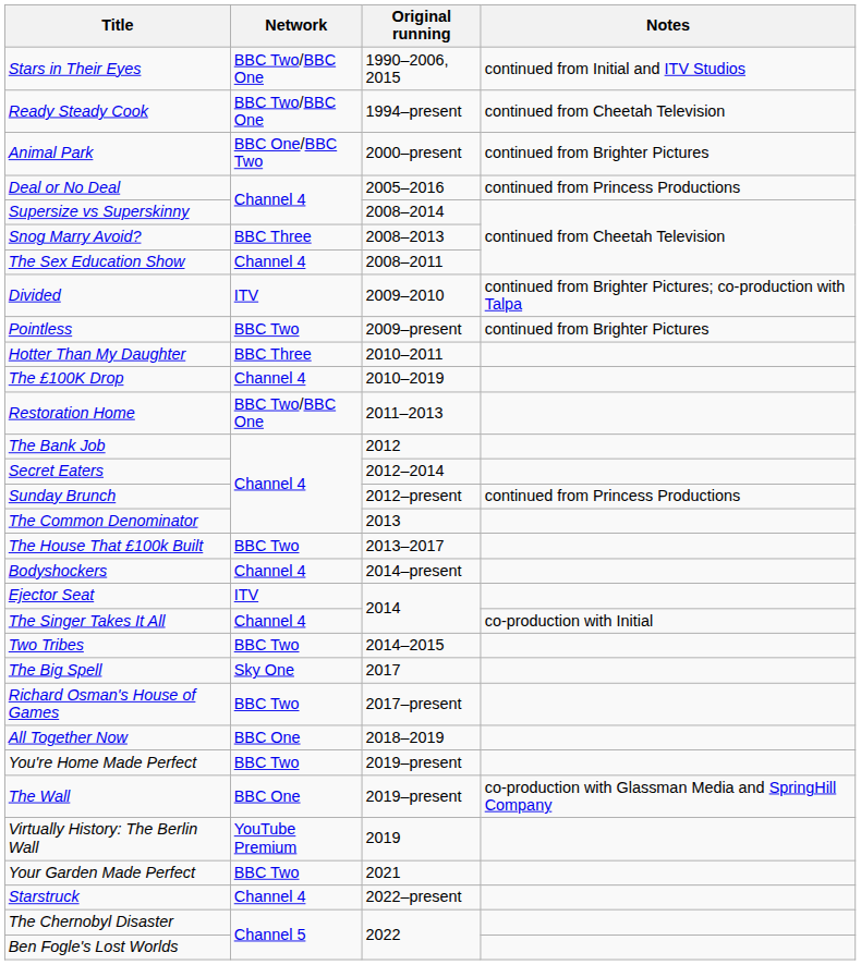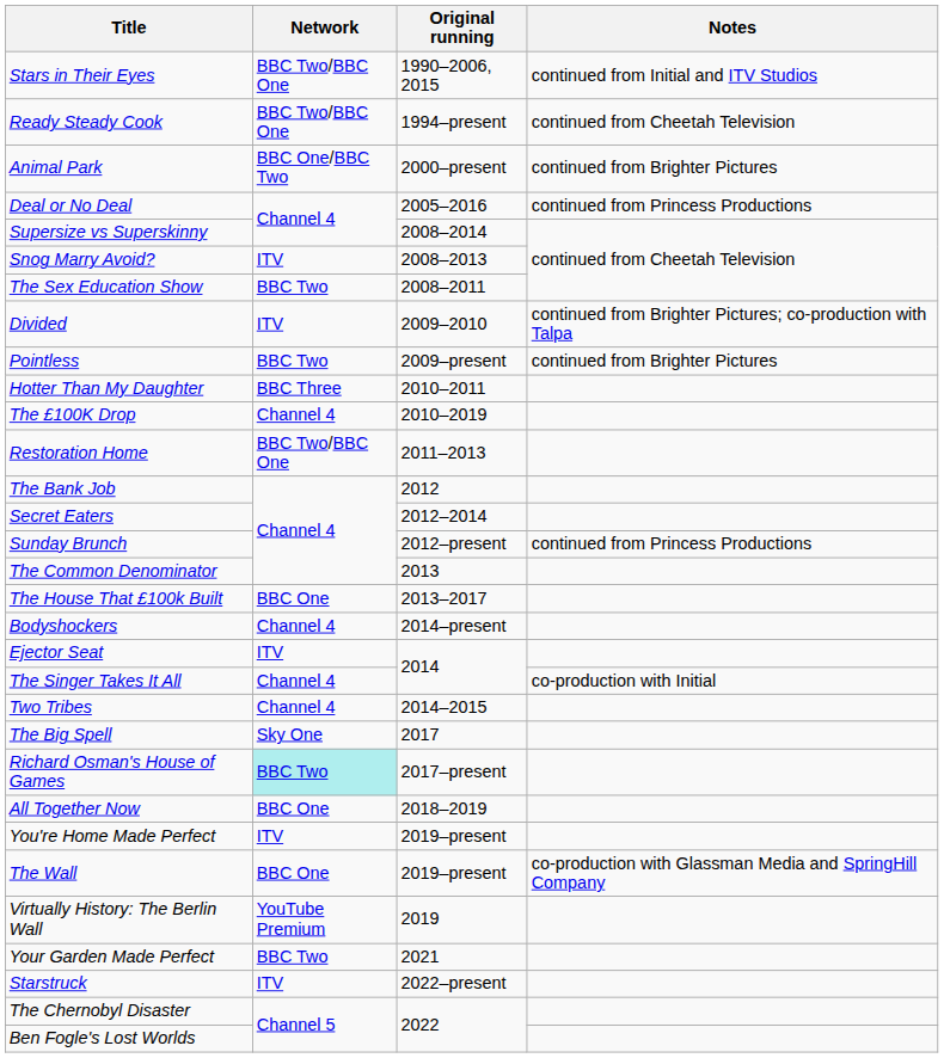Snog Marry Avoid? | Network: BBC Three -> ITV
The Sex Education Show | Network: Channel 4 -> BBC Two
The House That £100k Built | Network: BBC Two -> BBC One
Two Tribes | Network: BBC Two -> Channel 4
Richard Osman's House of Games | Network: no background -> paleturquoise background
You're Home Made Perfect | Network: BBC Two -> ITV
Starstruck | Network: Channel 4 -> ITV
